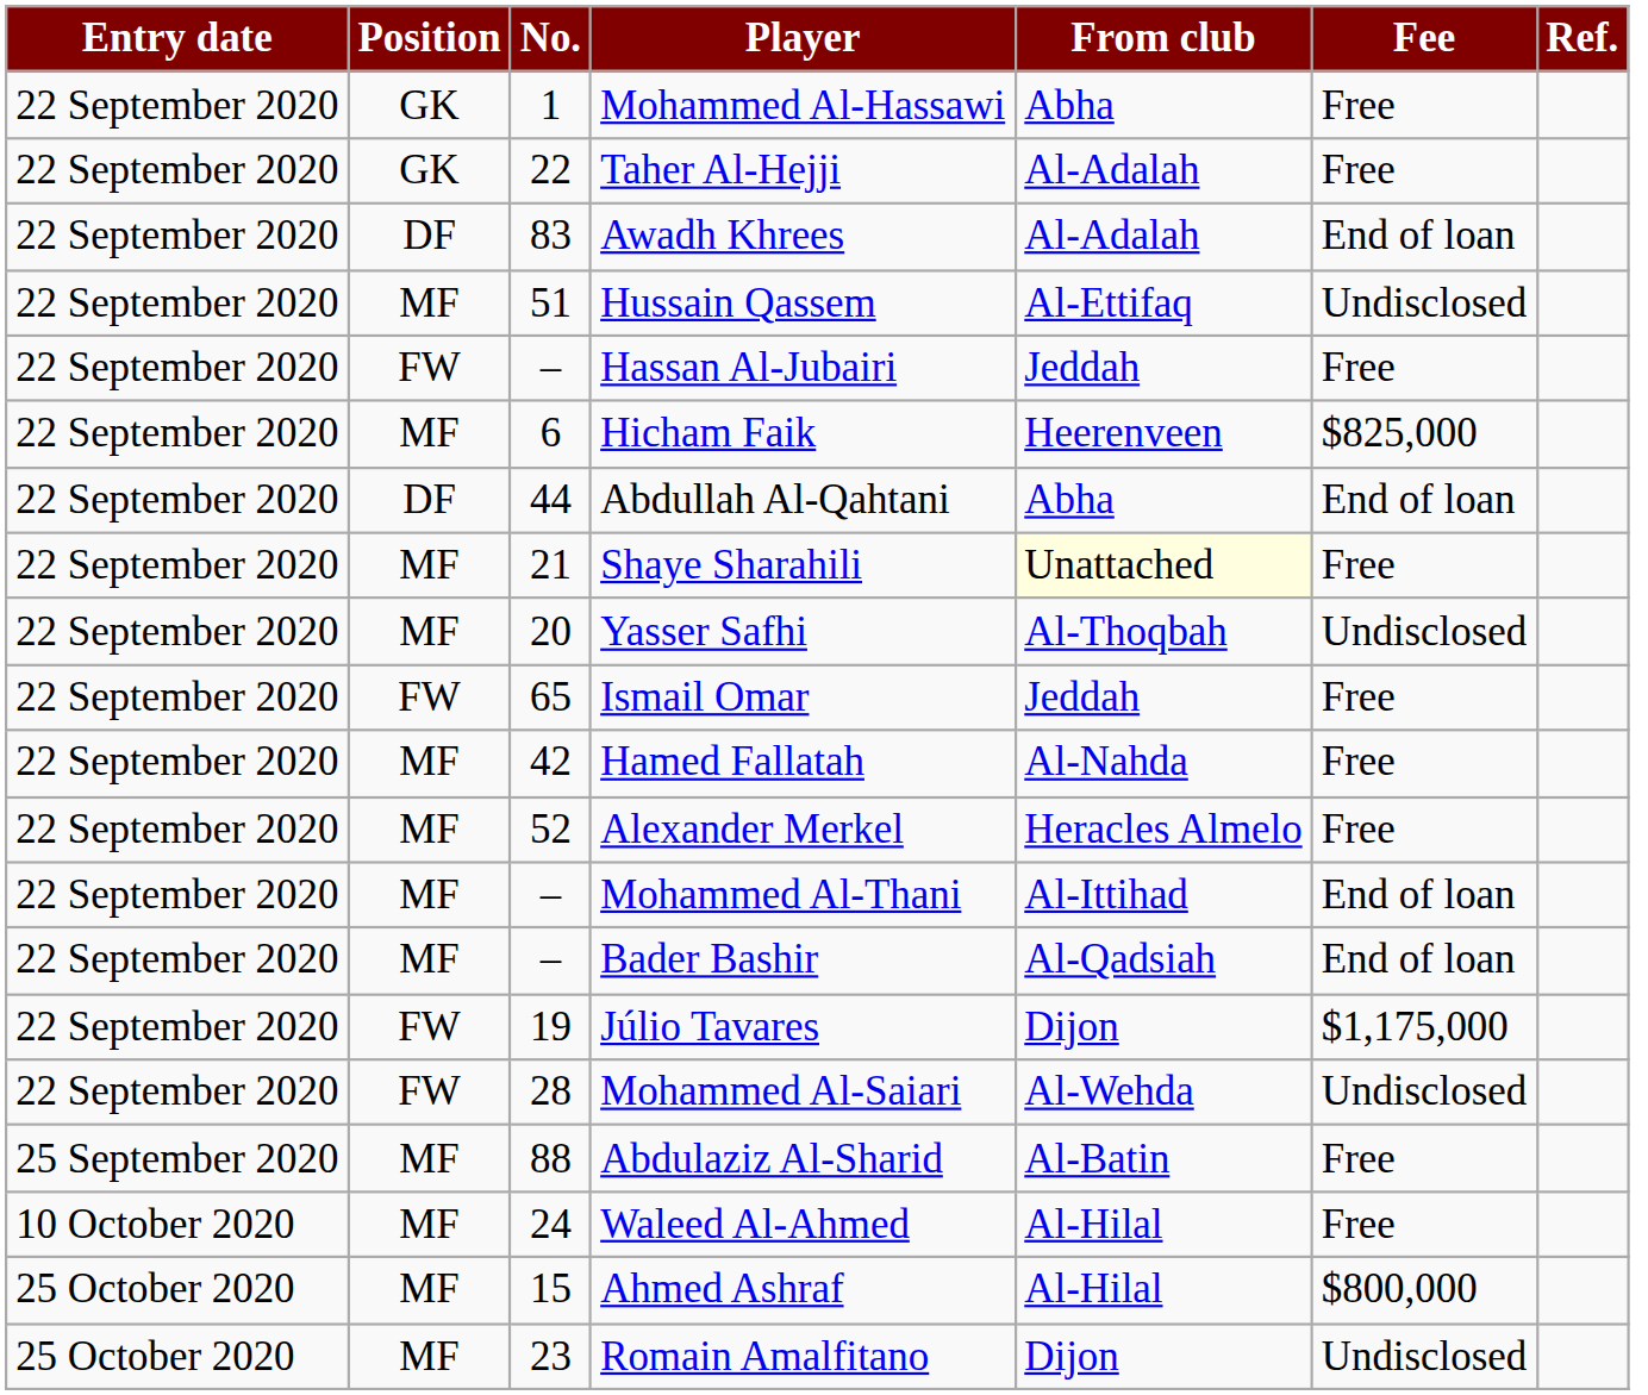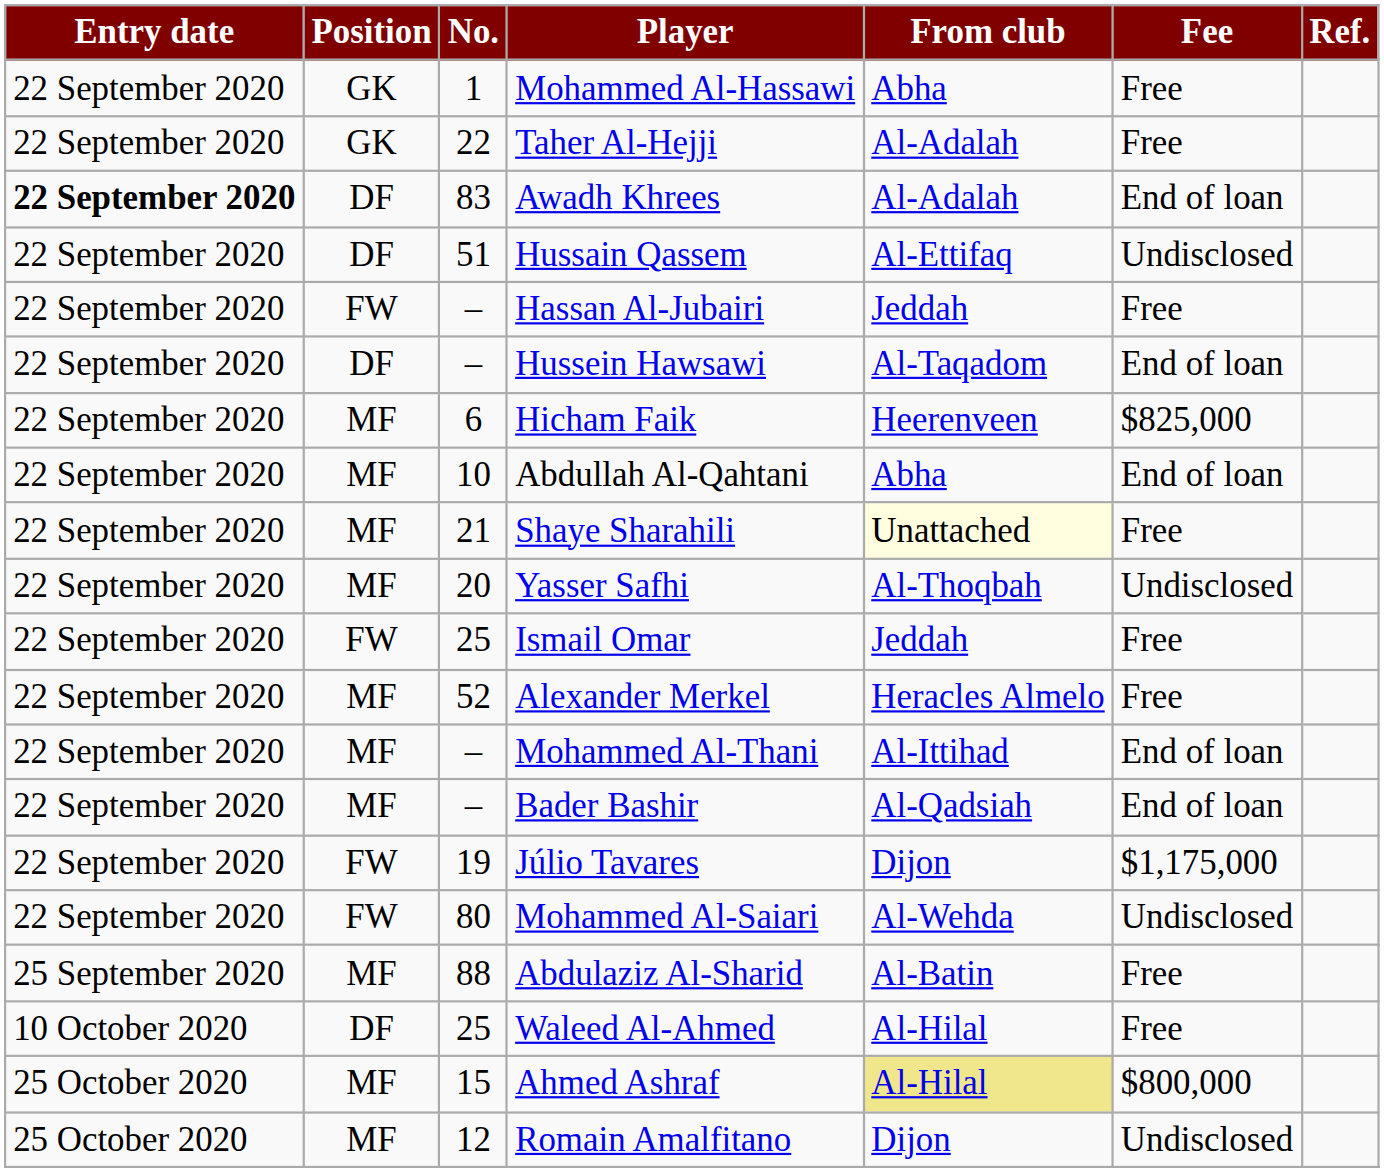Awadh Khrees | Entry date: normal -> bold
Hussain Qassem | Position: MF -> DF
+ row: 22 September 2020 | DF | – | Hussein Hawsawi | Al-Taqadom | End of loan
Abdullah Al-Qahtani | Position: DF -> MF
Abdullah Al-Qahtani | No.: 44 -> 10
Ismail Omar | No.: 65 -> 25
- row: 22 September 2020 | MF | 42 | Hamed Fallatah | Al-Nahda | Free
Mohammed Al-Saiari | No.: 28 -> 80
Waleed Al-Ahmed | Position: MF -> DF
Waleed Al-Ahmed | No.: 24 -> 25
Ahmed Ashraf | From club: no background -> khaki background
Romain Amalfitano | No.: 23 -> 12
